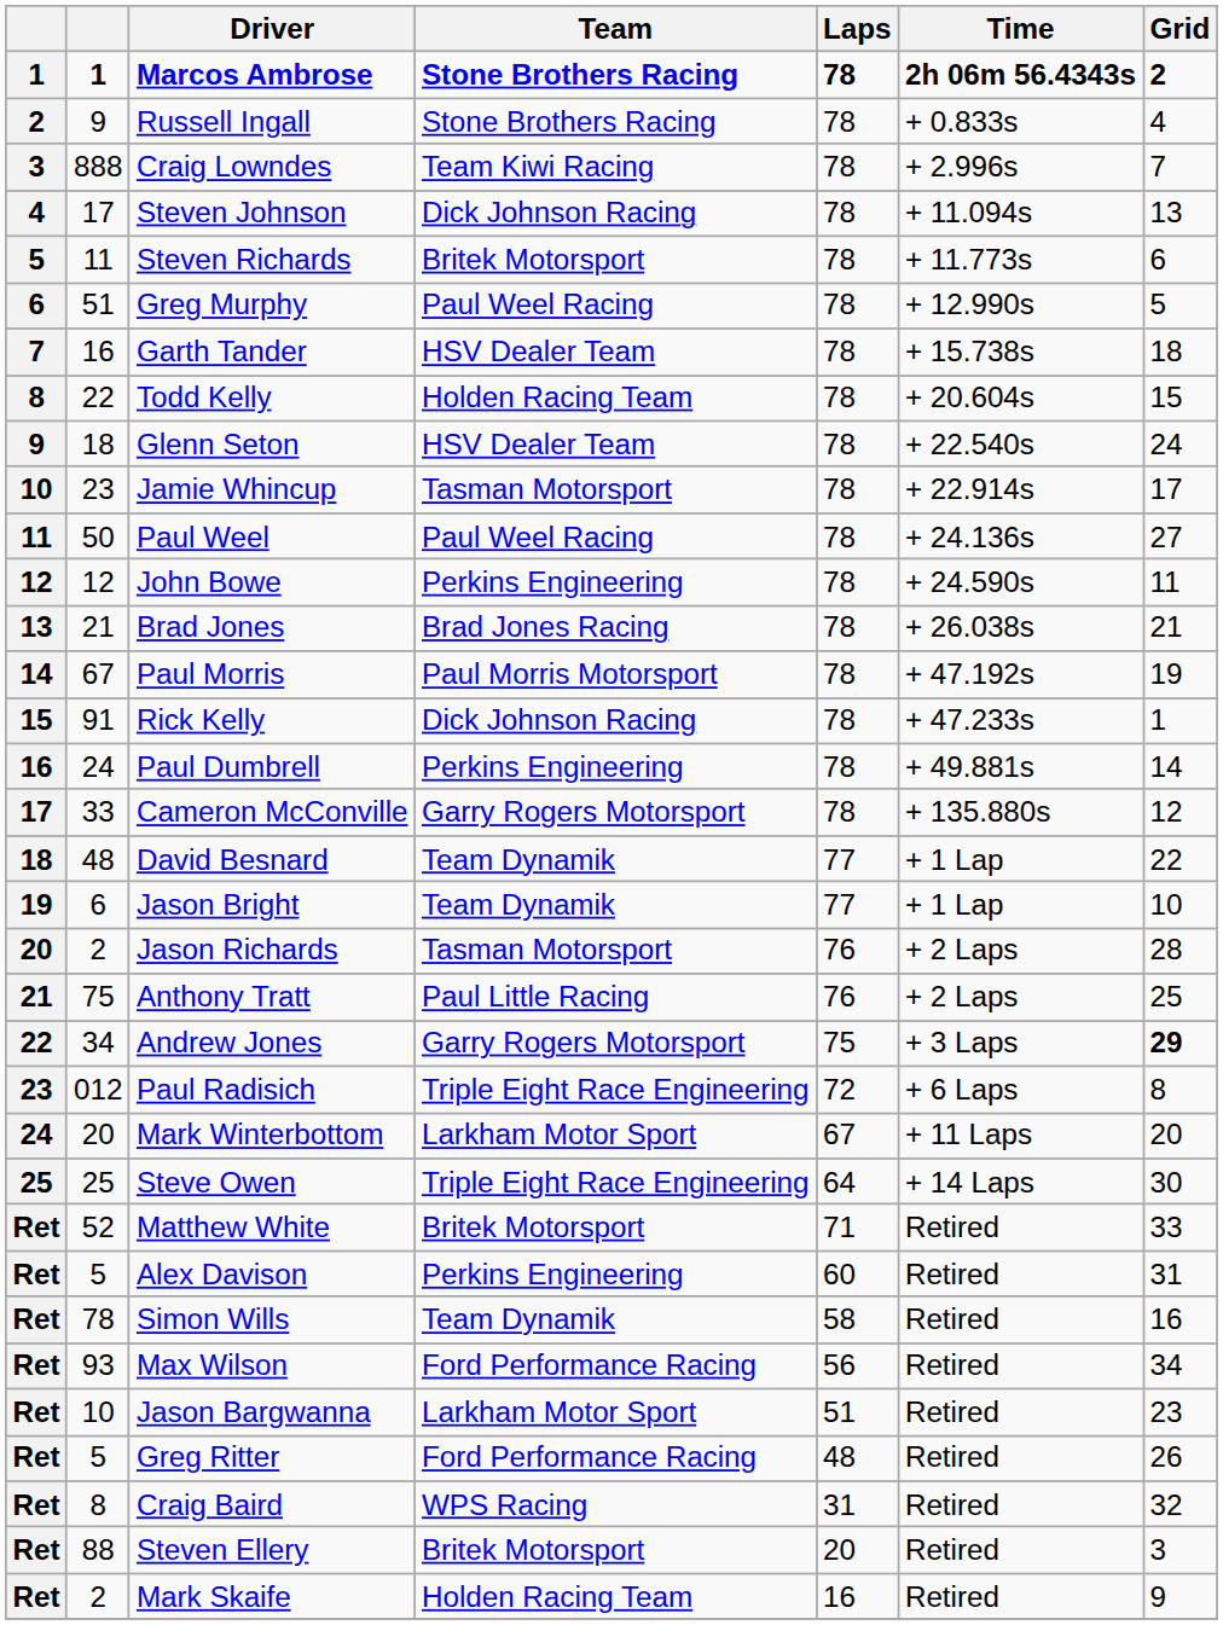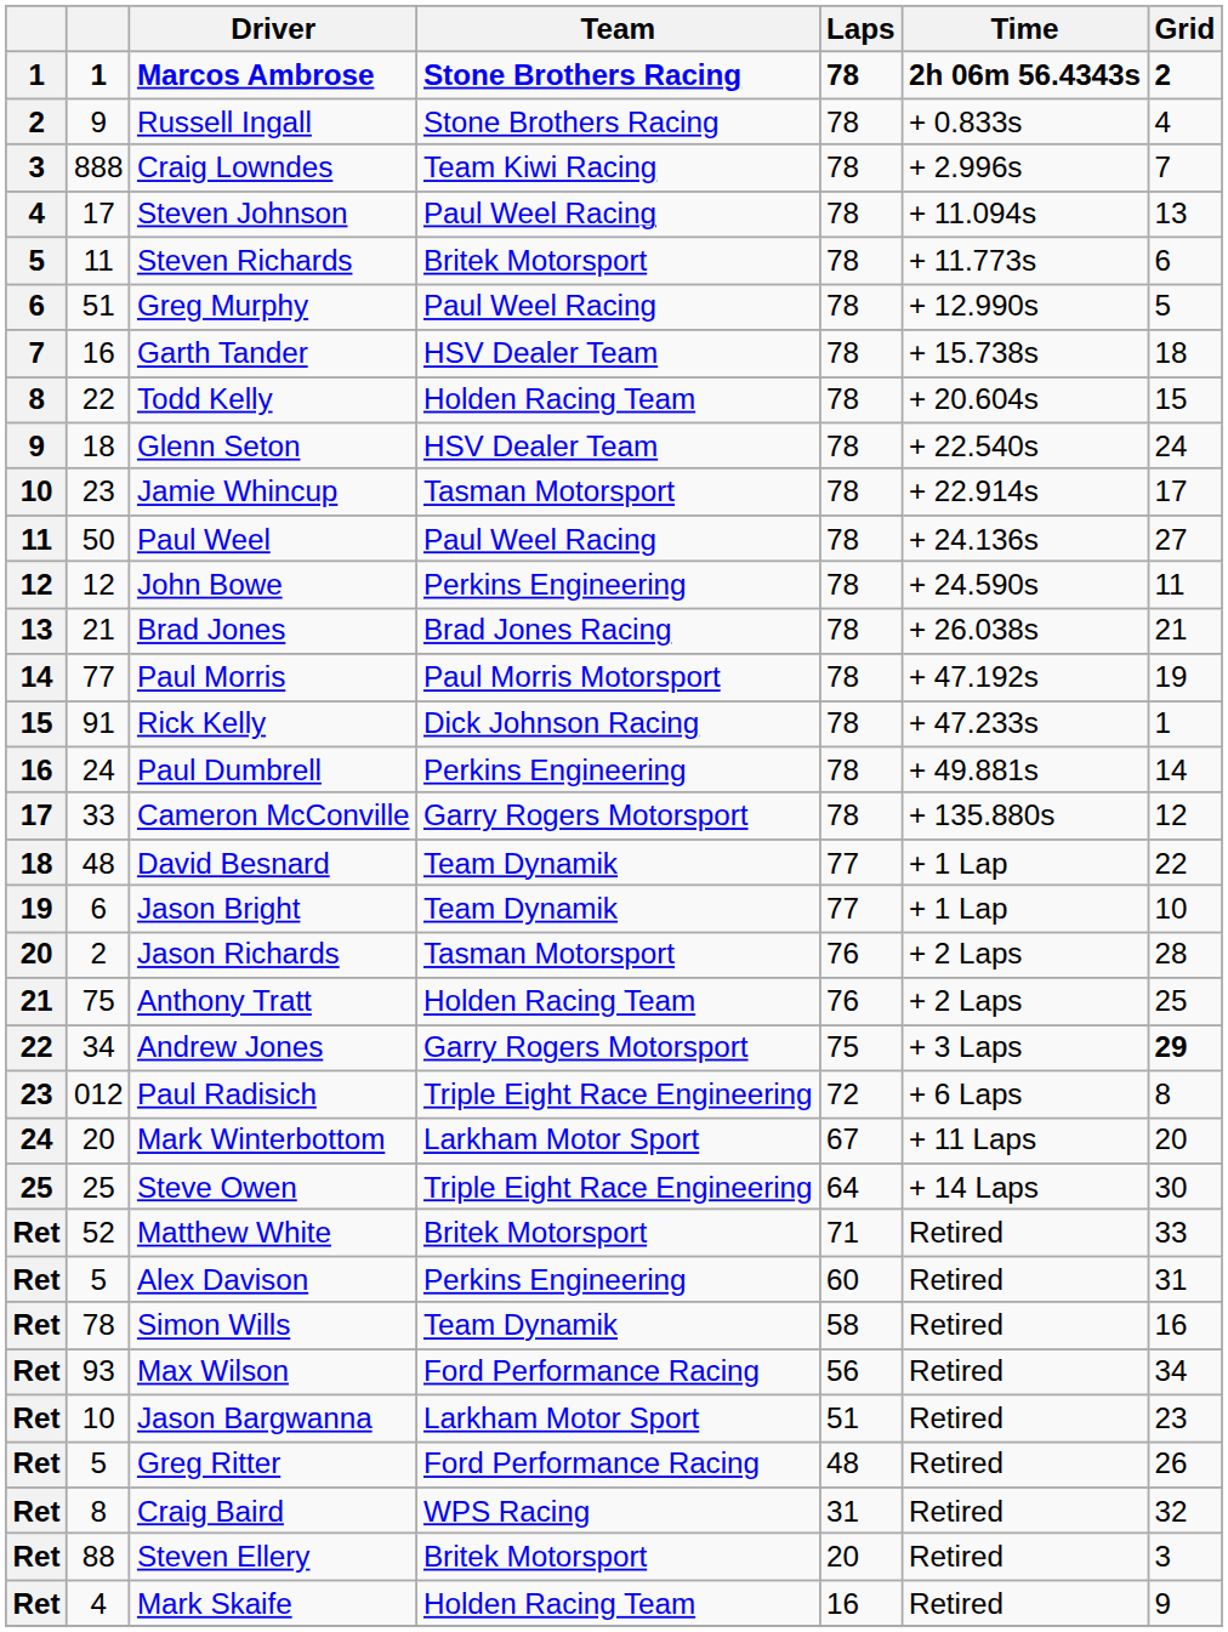Steven Johnson | Team: Dick Johnson Racing -> Paul Weel Racing
Paul Morris | column 2: 67 -> 77
Anthony Tratt | Team: Paul Little Racing -> Holden Racing Team
Mark Skaife | column 2: 2 -> 4
